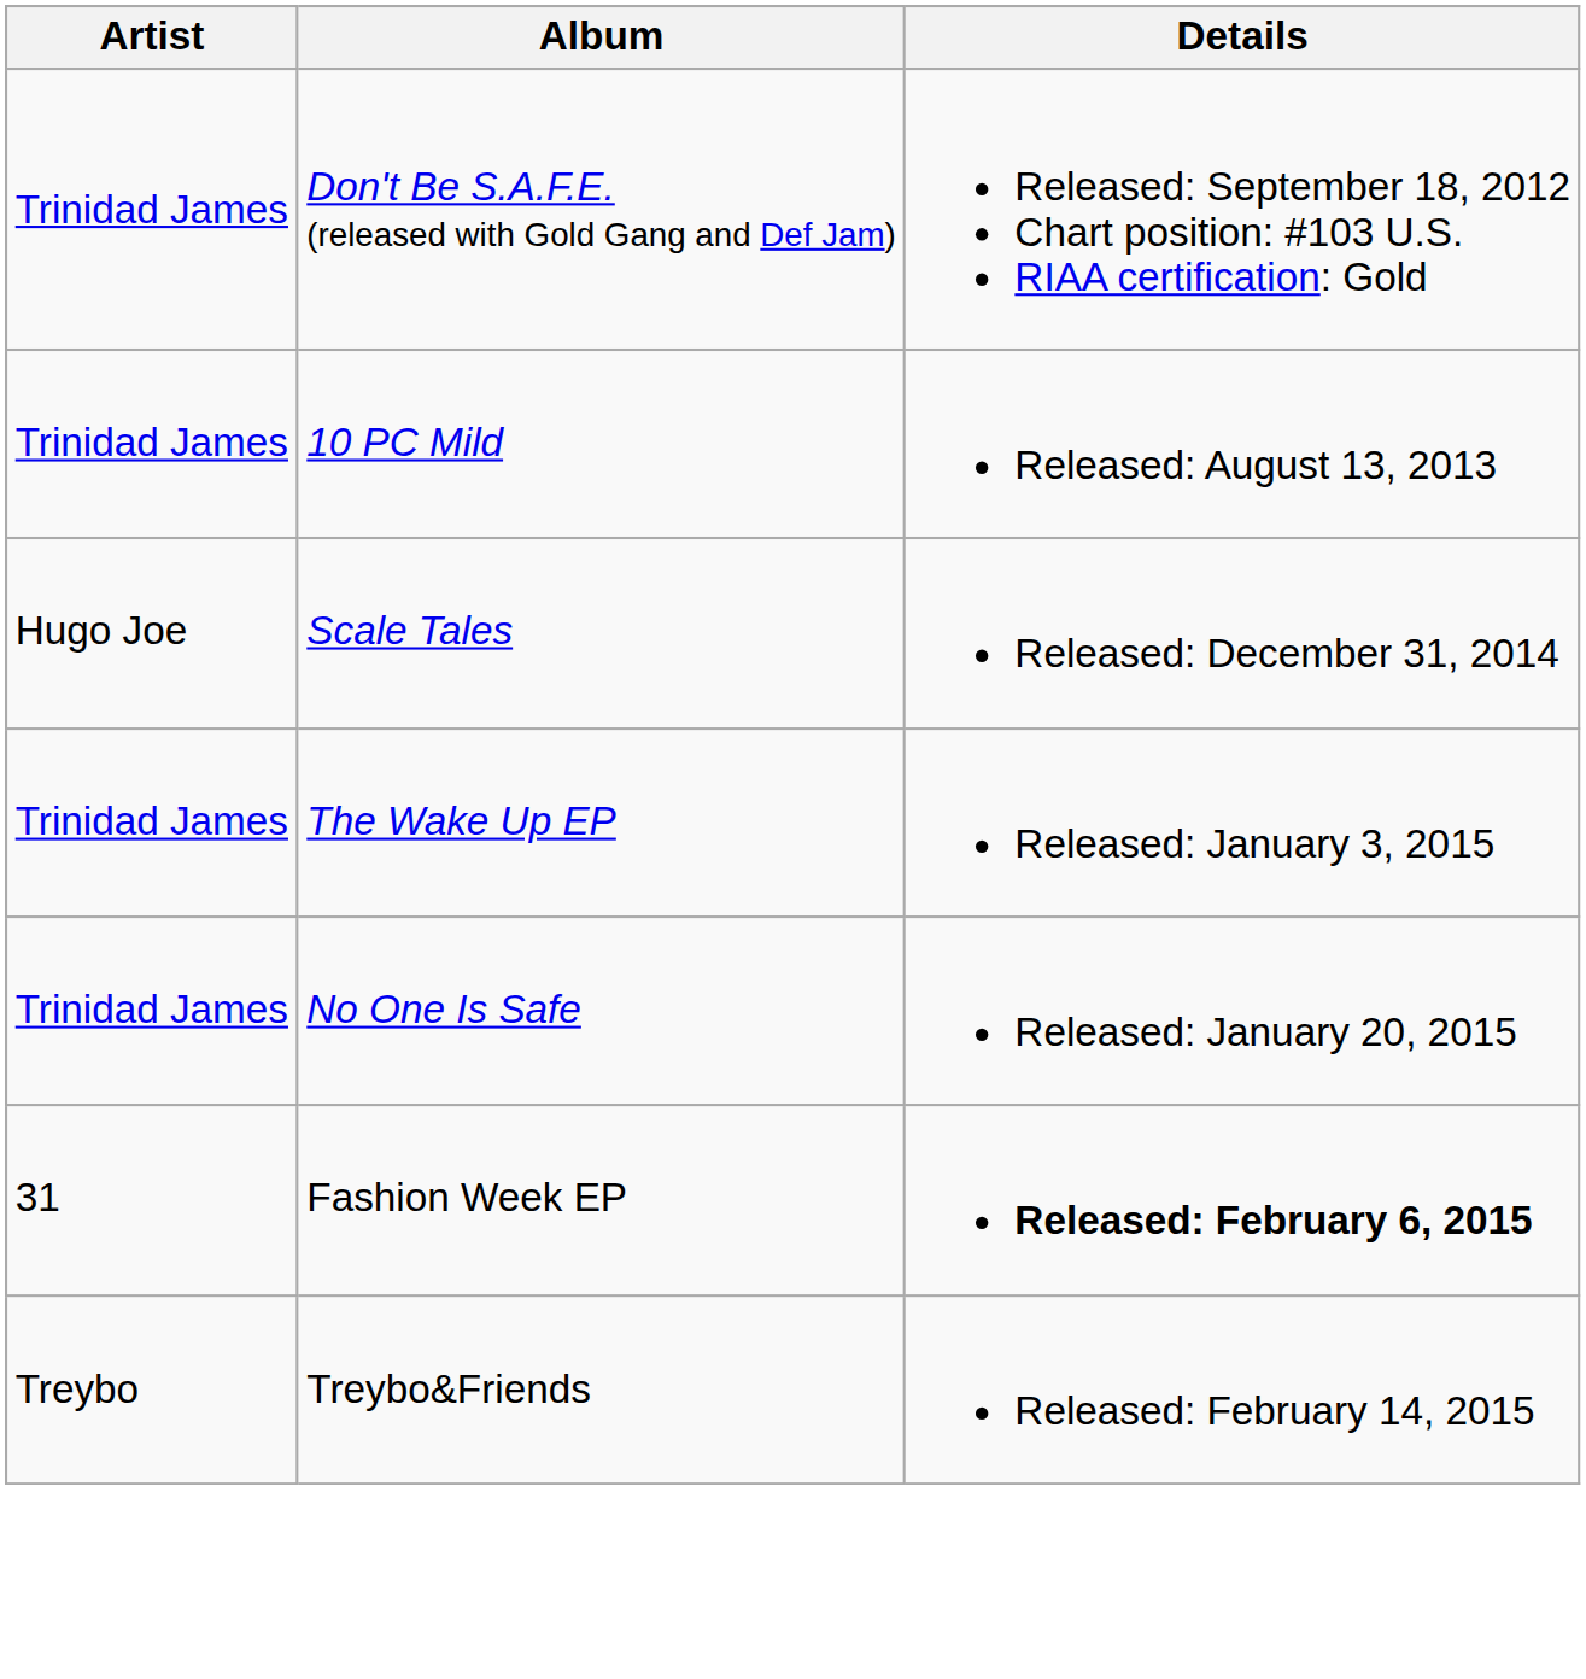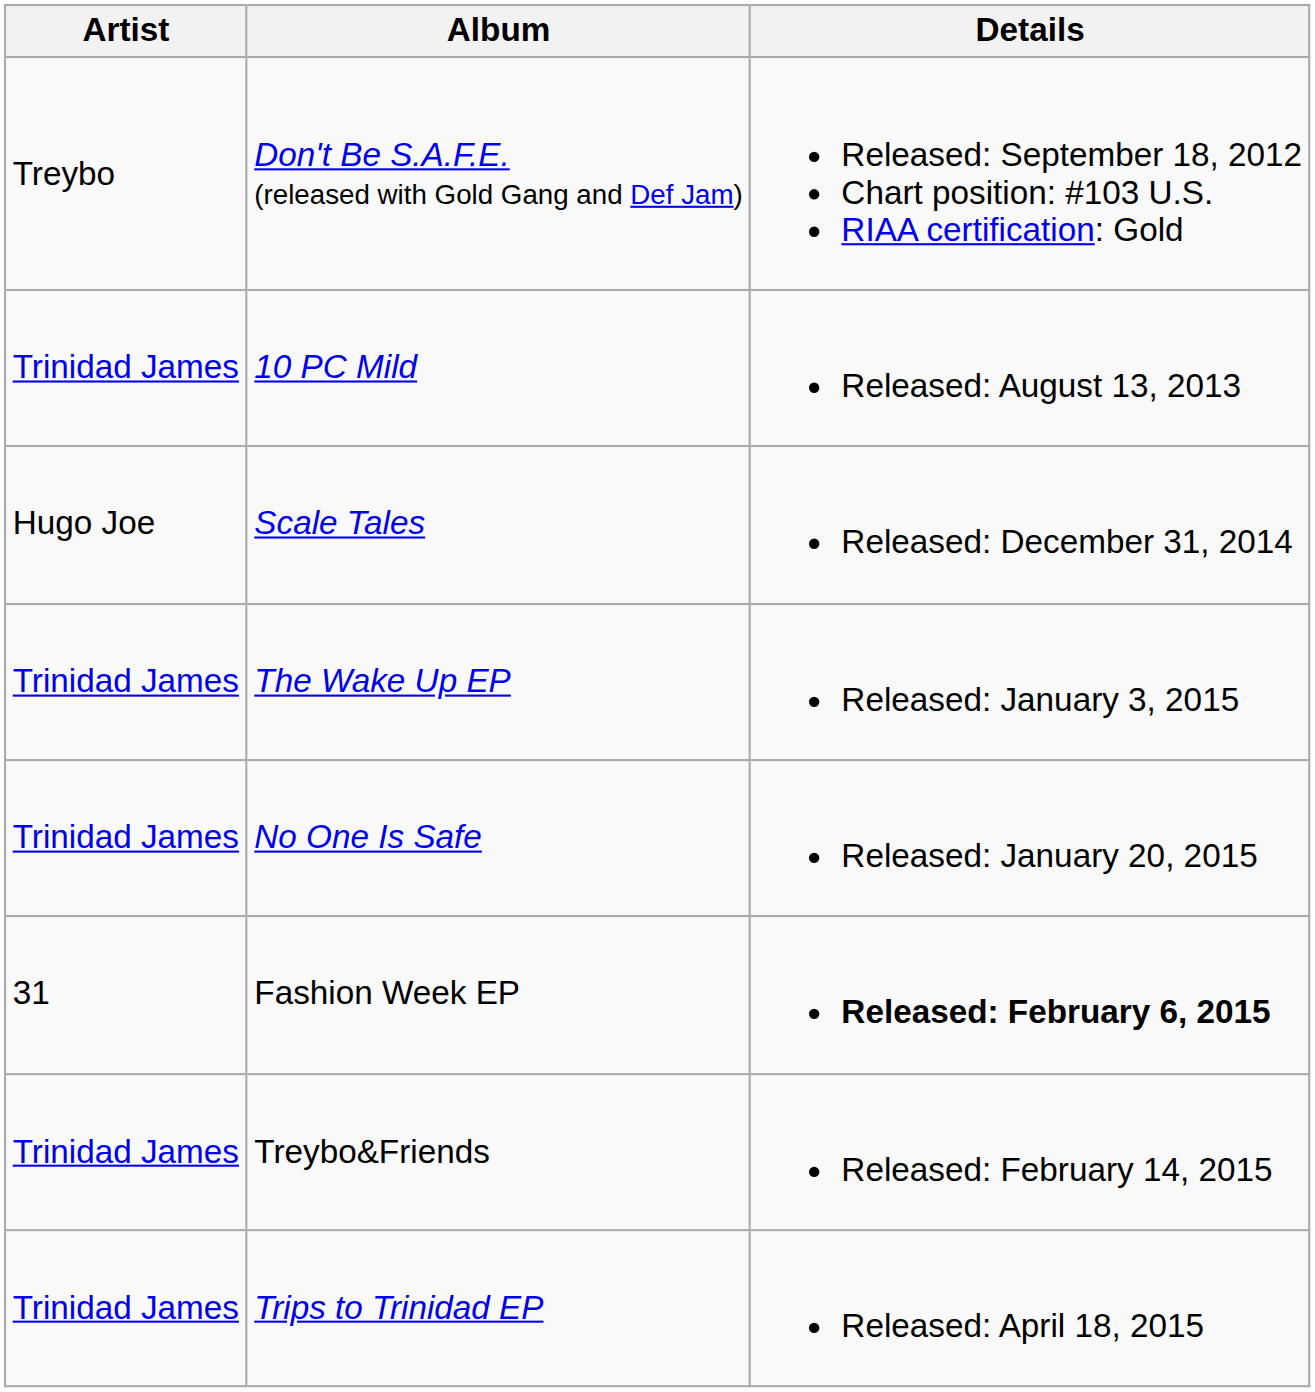Don't Be S.A.F.E. (released with Gold Gang and Def Jam) | Artist: Trinidad James -> Treybo
Treybo&Friends | Artist: Treybo -> Trinidad James
+ row: Trinidad James | Trips to Trinidad EP | Released: April 18, 2015
